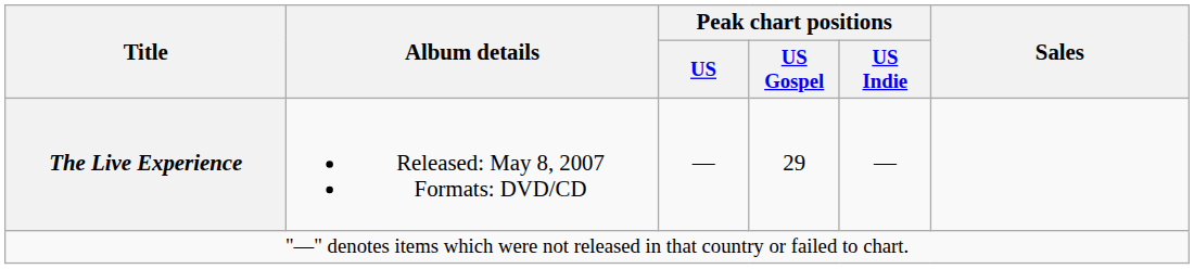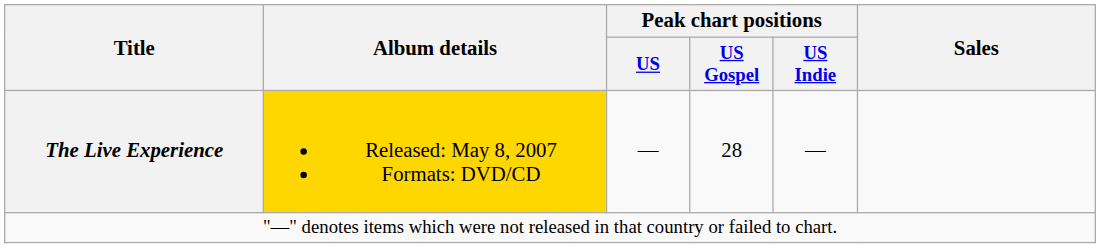The Live Experience | Album details: no background -> gold background
The Live Experience | Peak chart positions / US Gospel: 29 -> 28
